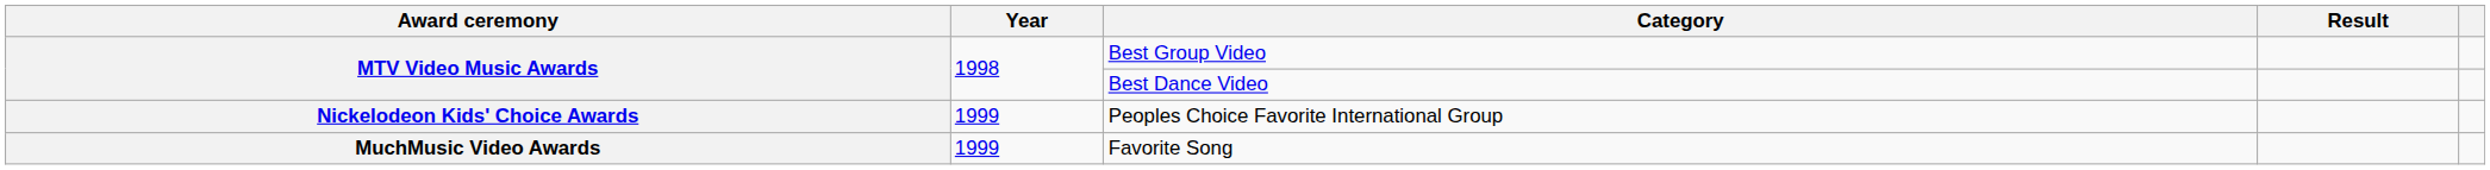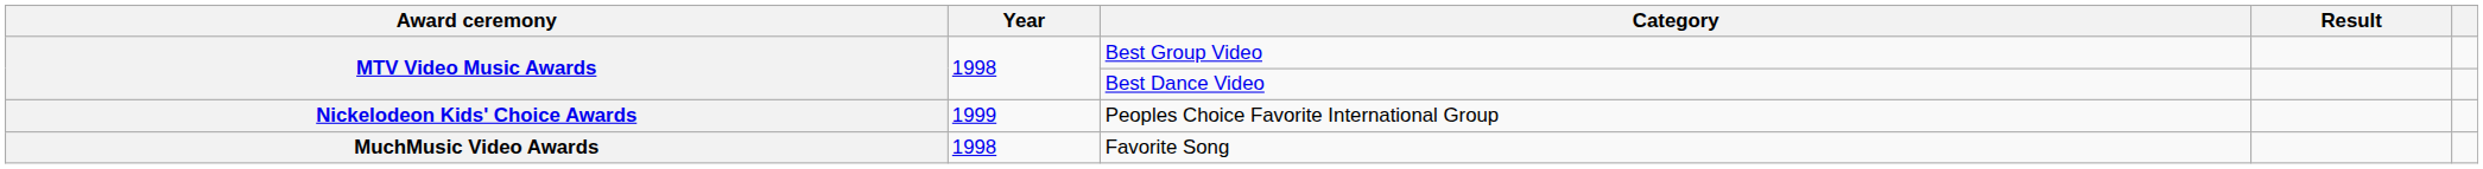Favorite Song | Year: 1999 -> 1998
